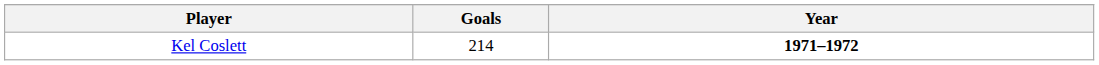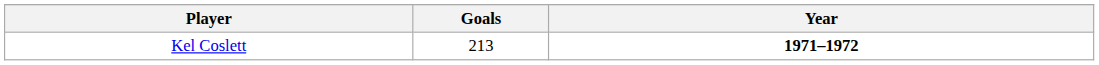Kel Coslett | Goals: 214 -> 213
